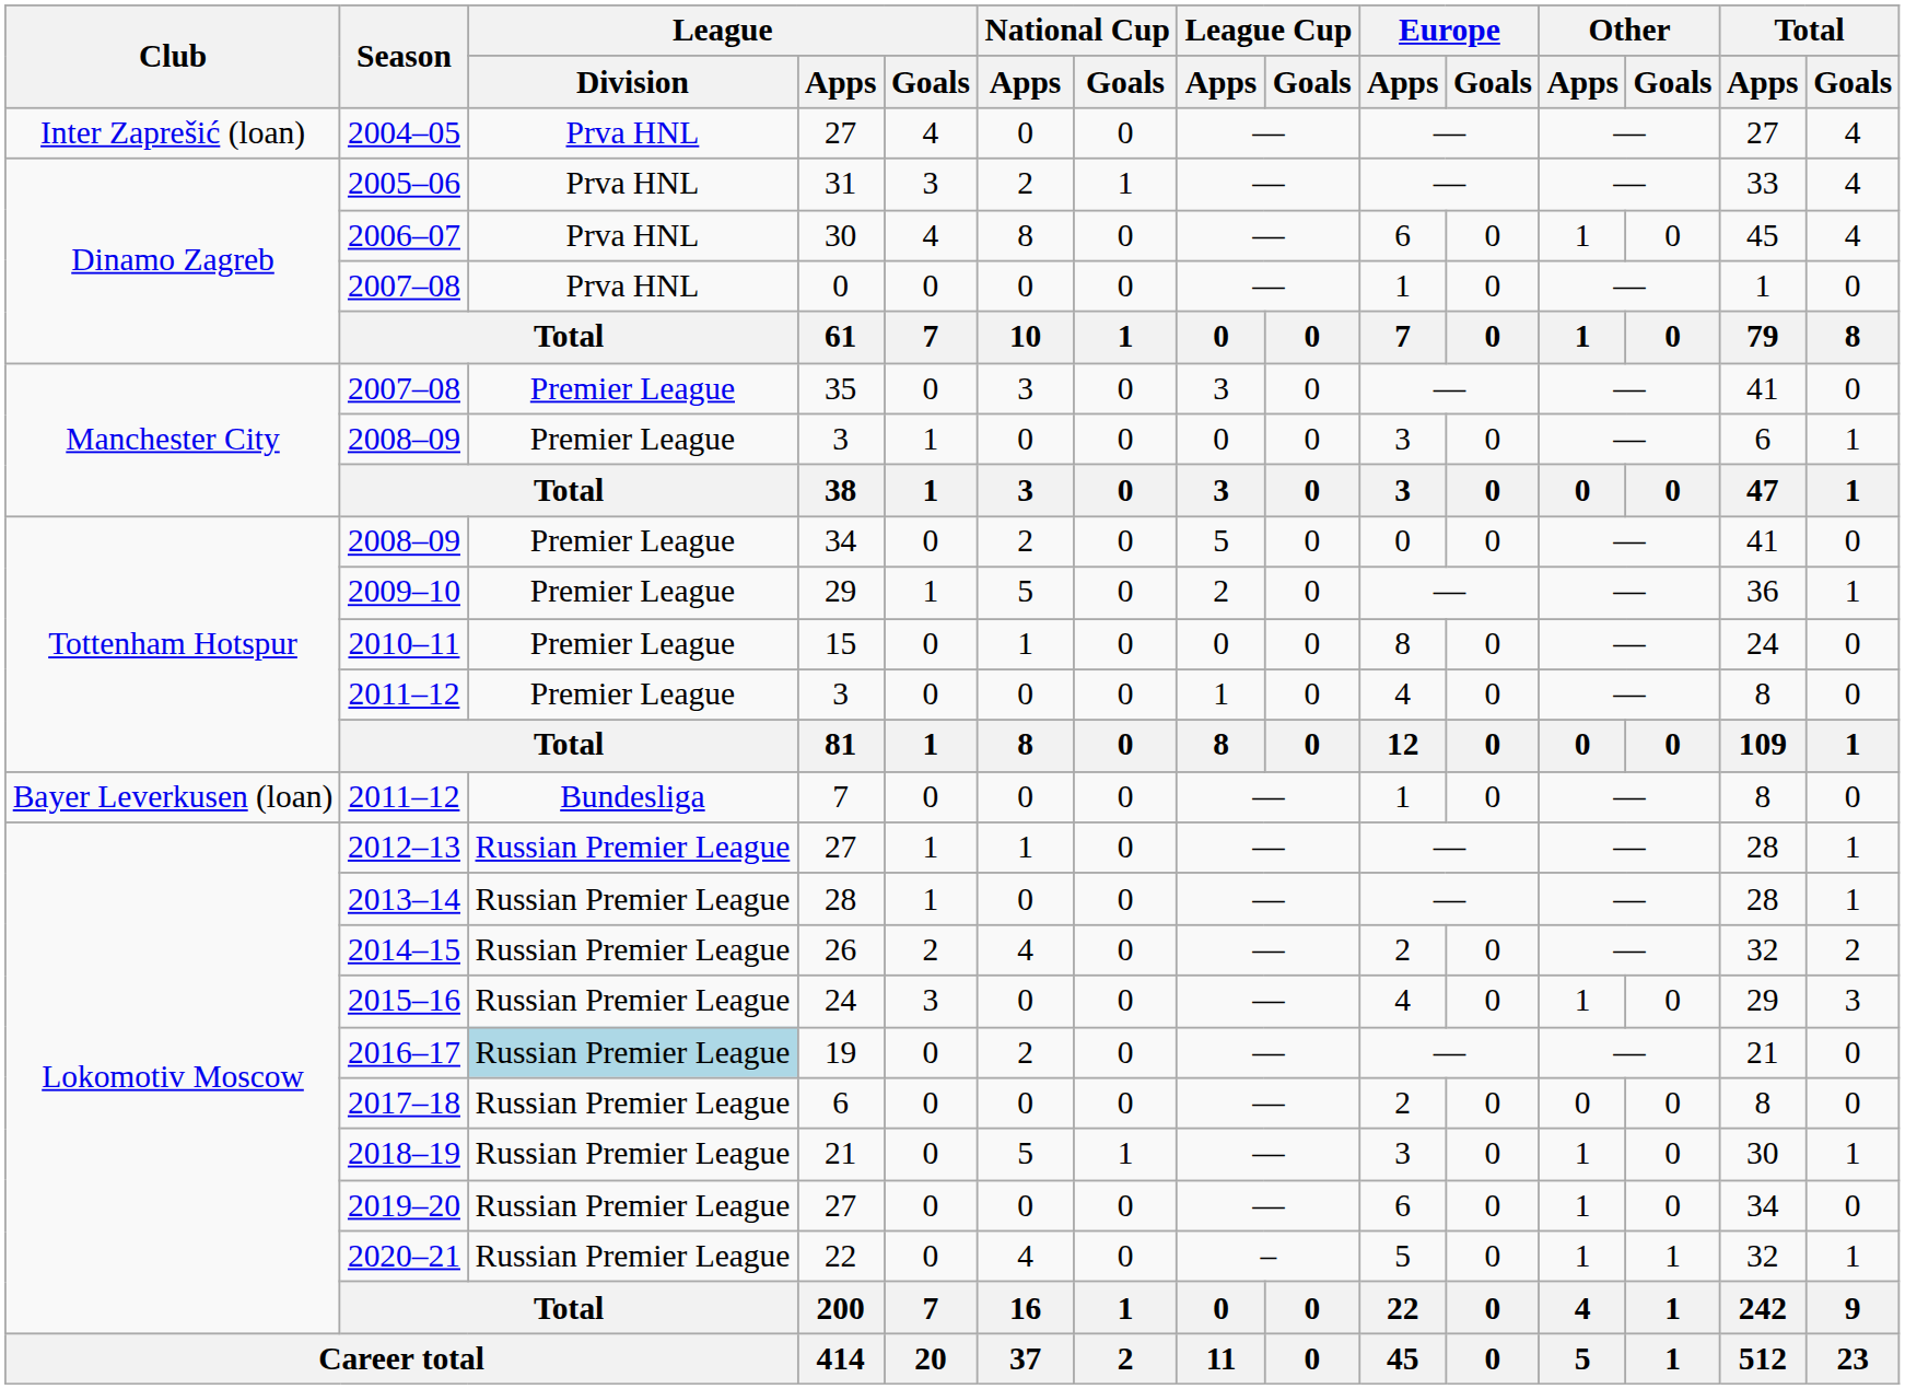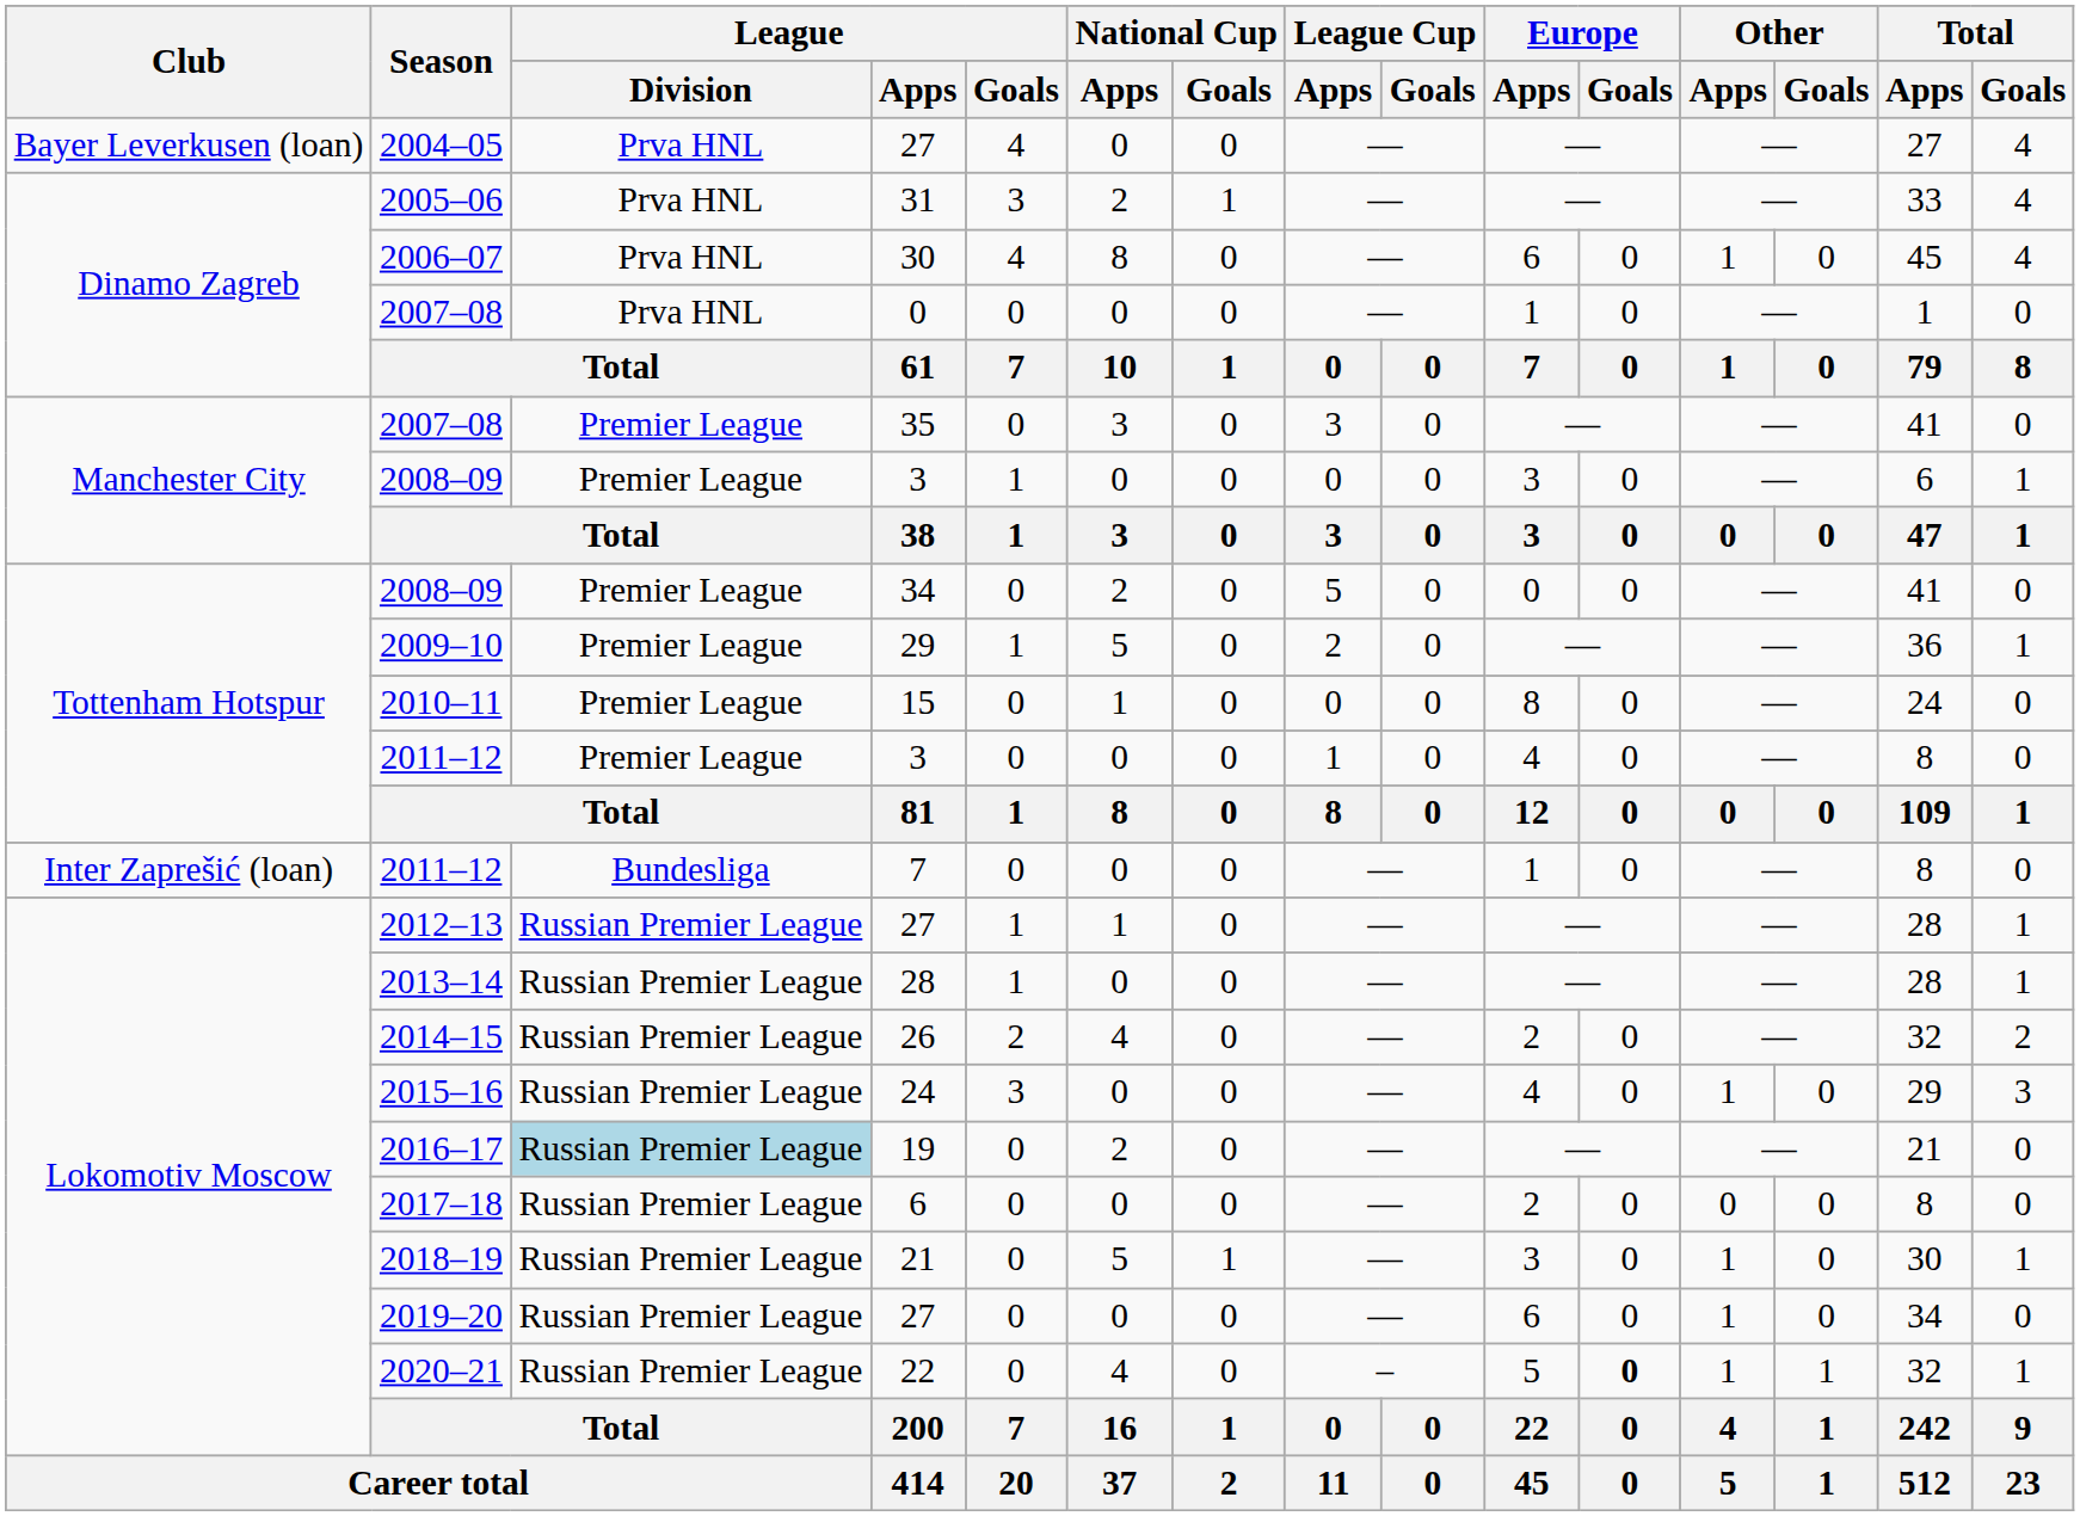2004–05 | Club: Inter Zaprešić (loan) -> Bayer Leverkusen (loan)
2011–12 / 7 | Club: Bayer Leverkusen (loan) -> Inter Zaprešić (loan)
2020–21 | Europe / Goals: normal -> bold
